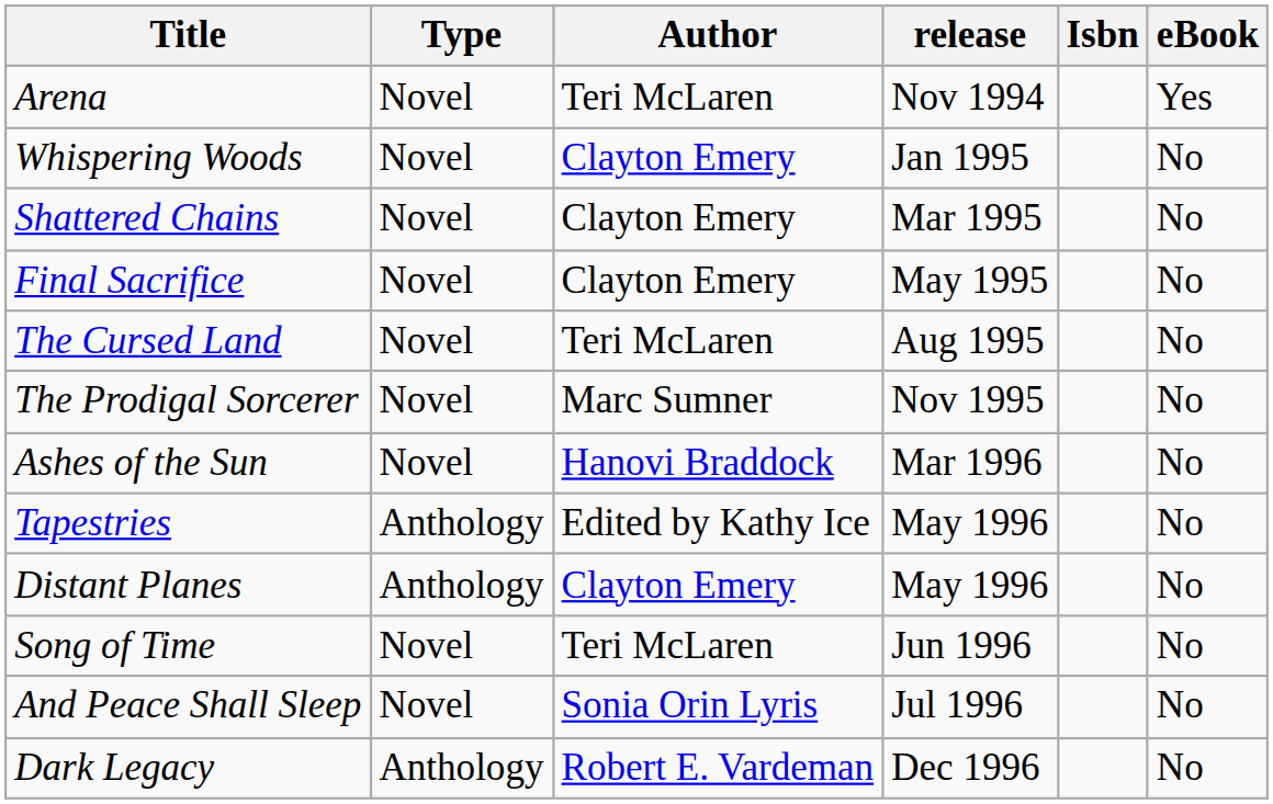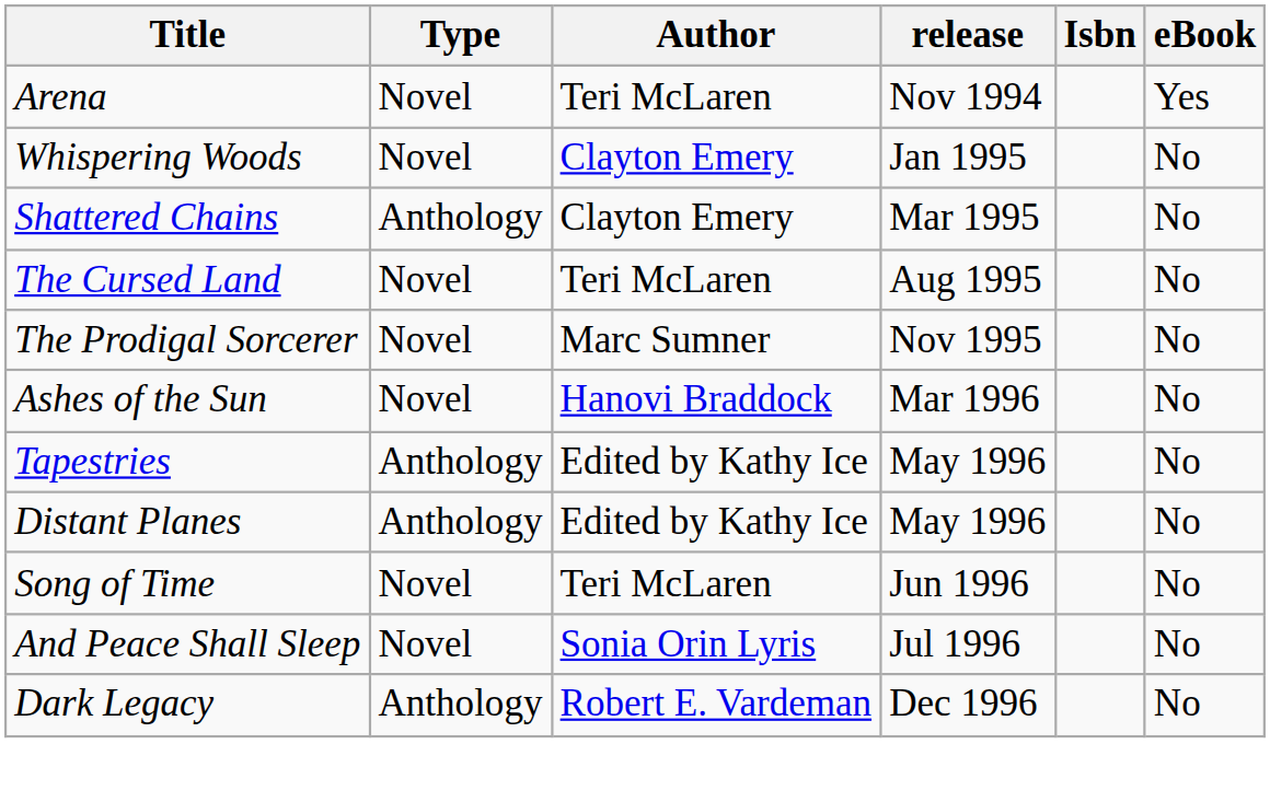Shattered Chains | Type: Novel -> Anthology
- row: Final Sacrifice | Novel | Clayton Emery | May 1995 | No
Distant Planes | Author: Clayton Emery -> Edited by Kathy Ice
